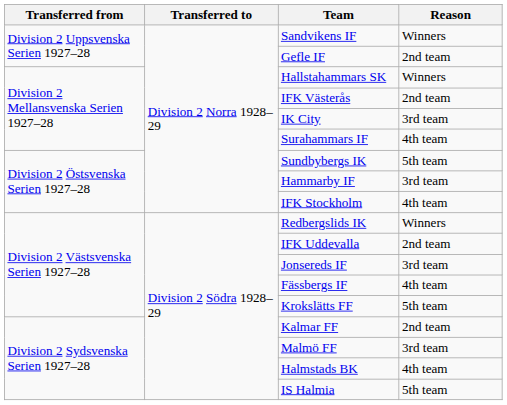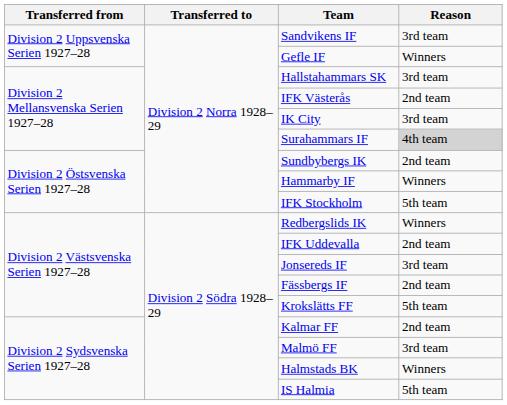Sandvikens IF | Reason: Winners -> 3rd team
Gefle IF | Reason: 2nd team -> Winners
Hallstahammars SK | Reason: Winners -> 3rd team
Surahammars IF | Reason: no background -> lightgrey background
Sundbybergs IK | Reason: 5th team -> 2nd team
Hammarby IF | Reason: 3rd team -> Winners
IFK Stockholm | Reason: 4th team -> 5th team
Fässbergs IF | Reason: 4th team -> 2nd team
Halmstads BK | Reason: 4th team -> Winners
